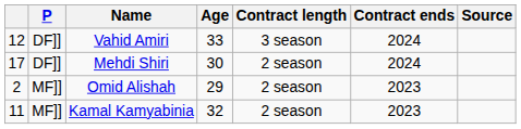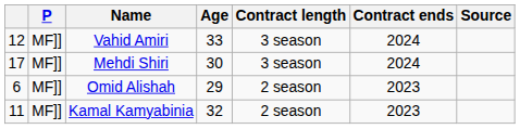Vahid Amiri | P: DF]] -> MF]]
Mehdi Shiri | P: DF]] -> MF]]
Mehdi Shiri | Contract length: 2 season -> 3 season
Omid Alishah | column 1: 2 -> 6
